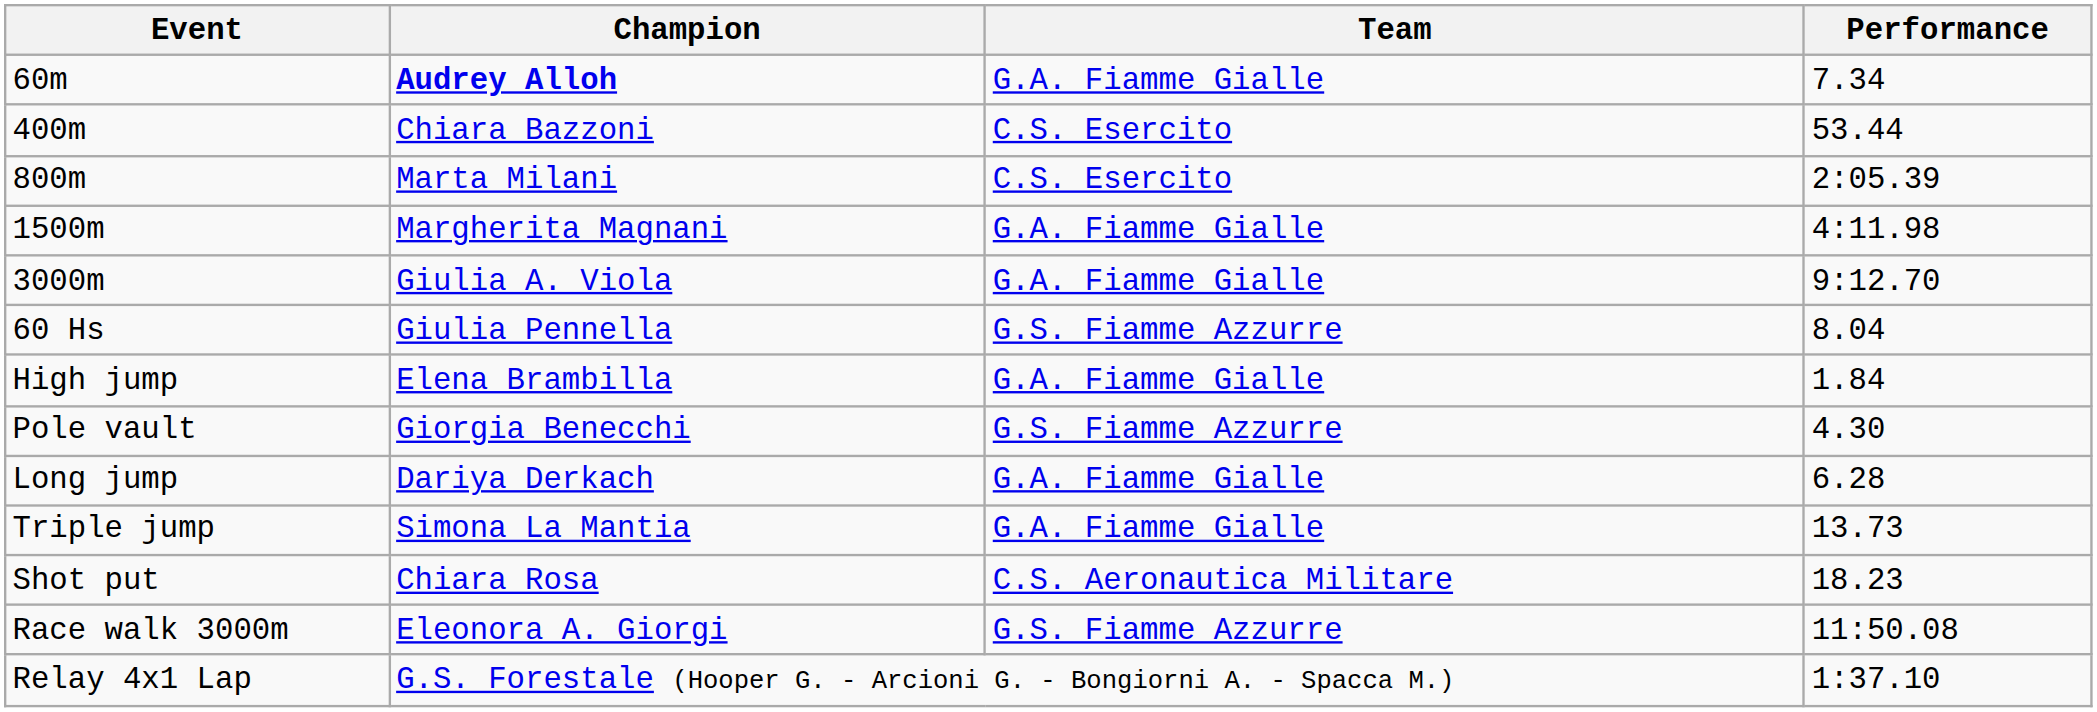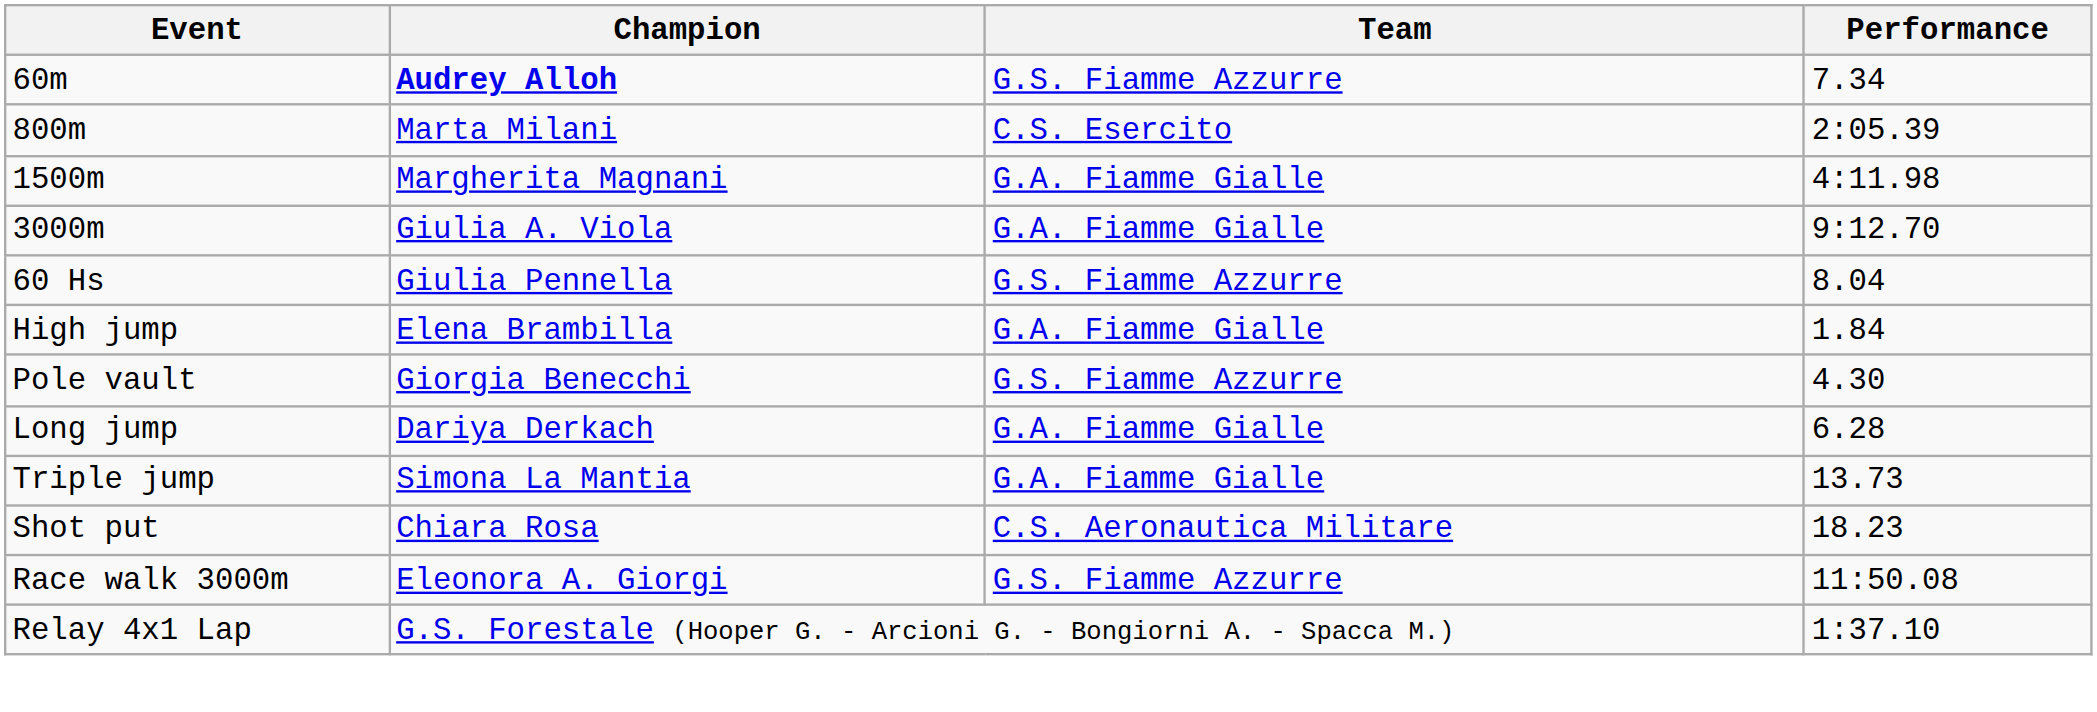60m | Team: G.A. Fiamme Gialle -> G.S. Fiamme Azzurre
- row: 400m | Chiara Bazzoni | C.S. Esercito | 53.44
